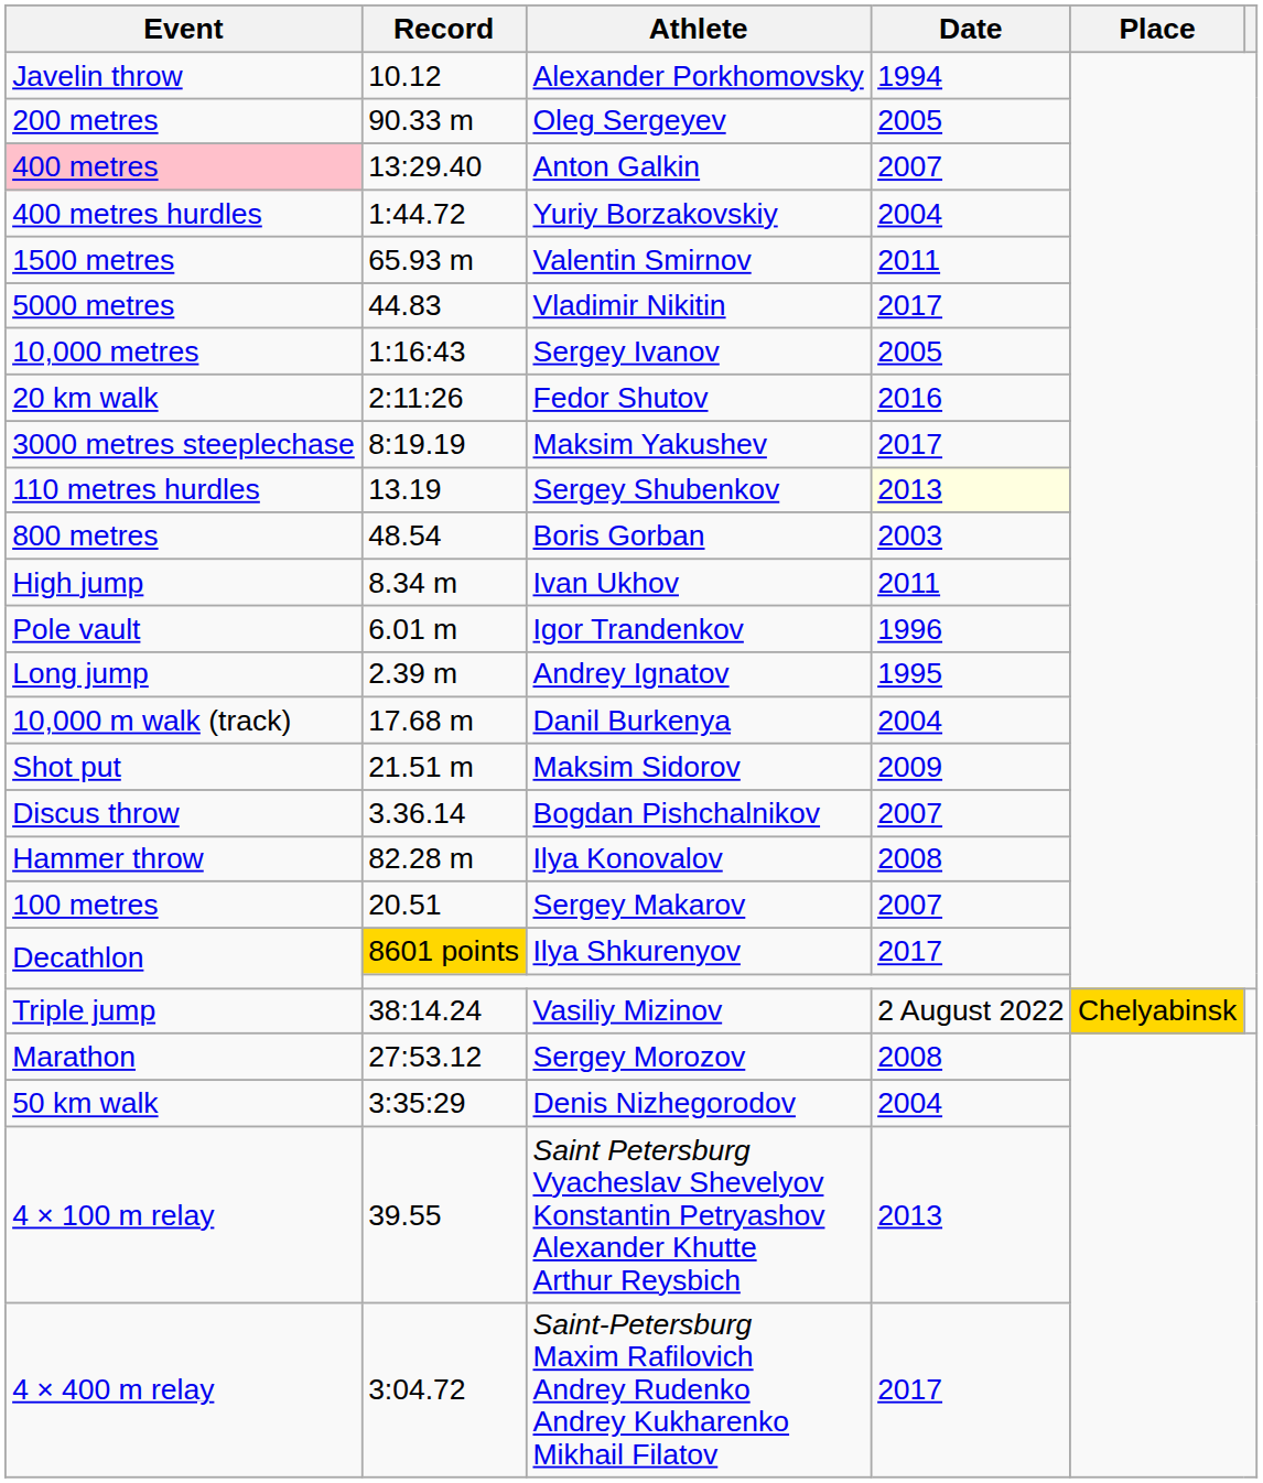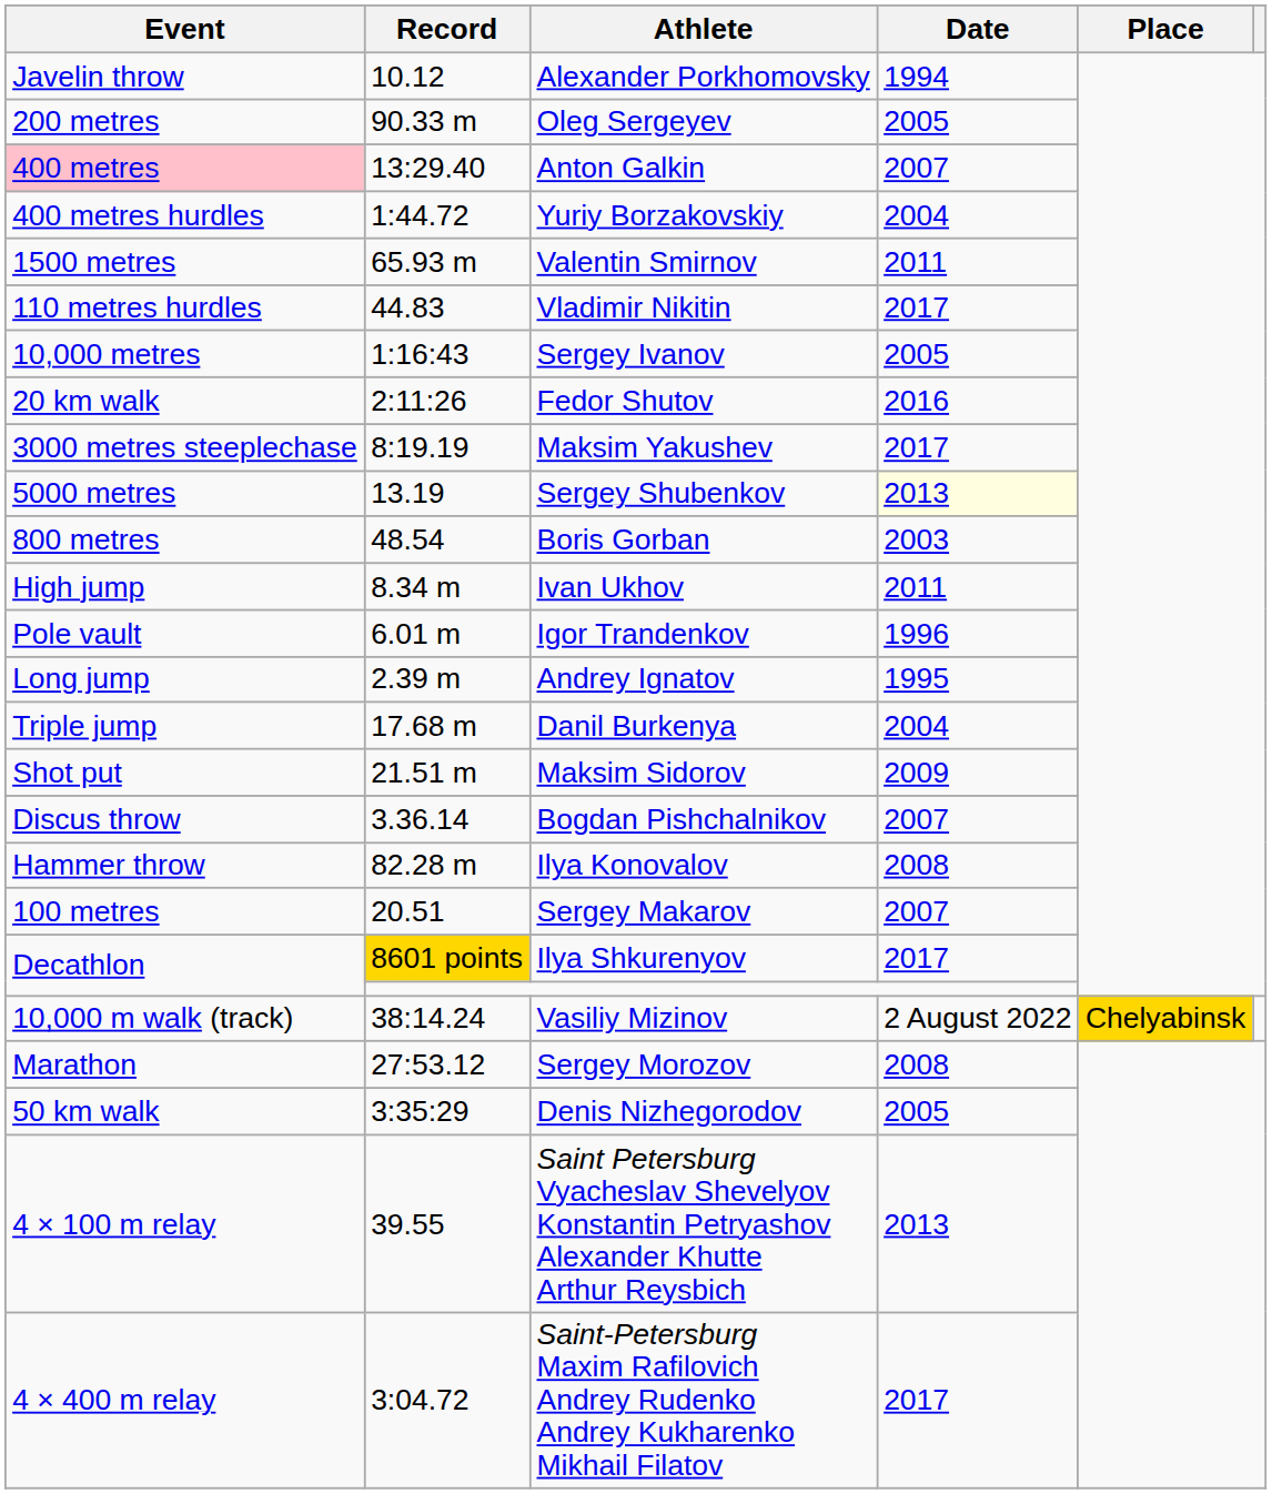Vladimir Nikitin | Event: 5000 metres -> 110 metres hurdles
Sergey Shubenkov | Event: 110 metres hurdles -> 5000 metres
Danil Burkenya | Event: 10,000 m walk (track) -> Triple jump
Vasiliy Mizinov | Event: Triple jump -> 10,000 m walk (track)
Denis Nizhegorodov | Date: 2004 -> 2005
